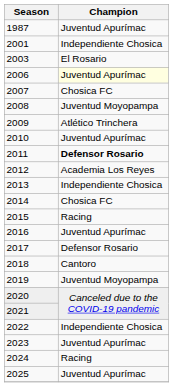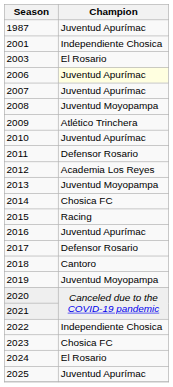2007 | Champion: Chosica FC -> Juventud Apurímac
2011 | Champion: bold -> normal
2013 | Champion: Independiente Chosica -> Juventud Moyopampa
2023 | Champion: Juventud Apurímac -> Chosica FC
2024 | Champion: Racing -> El Rosario
